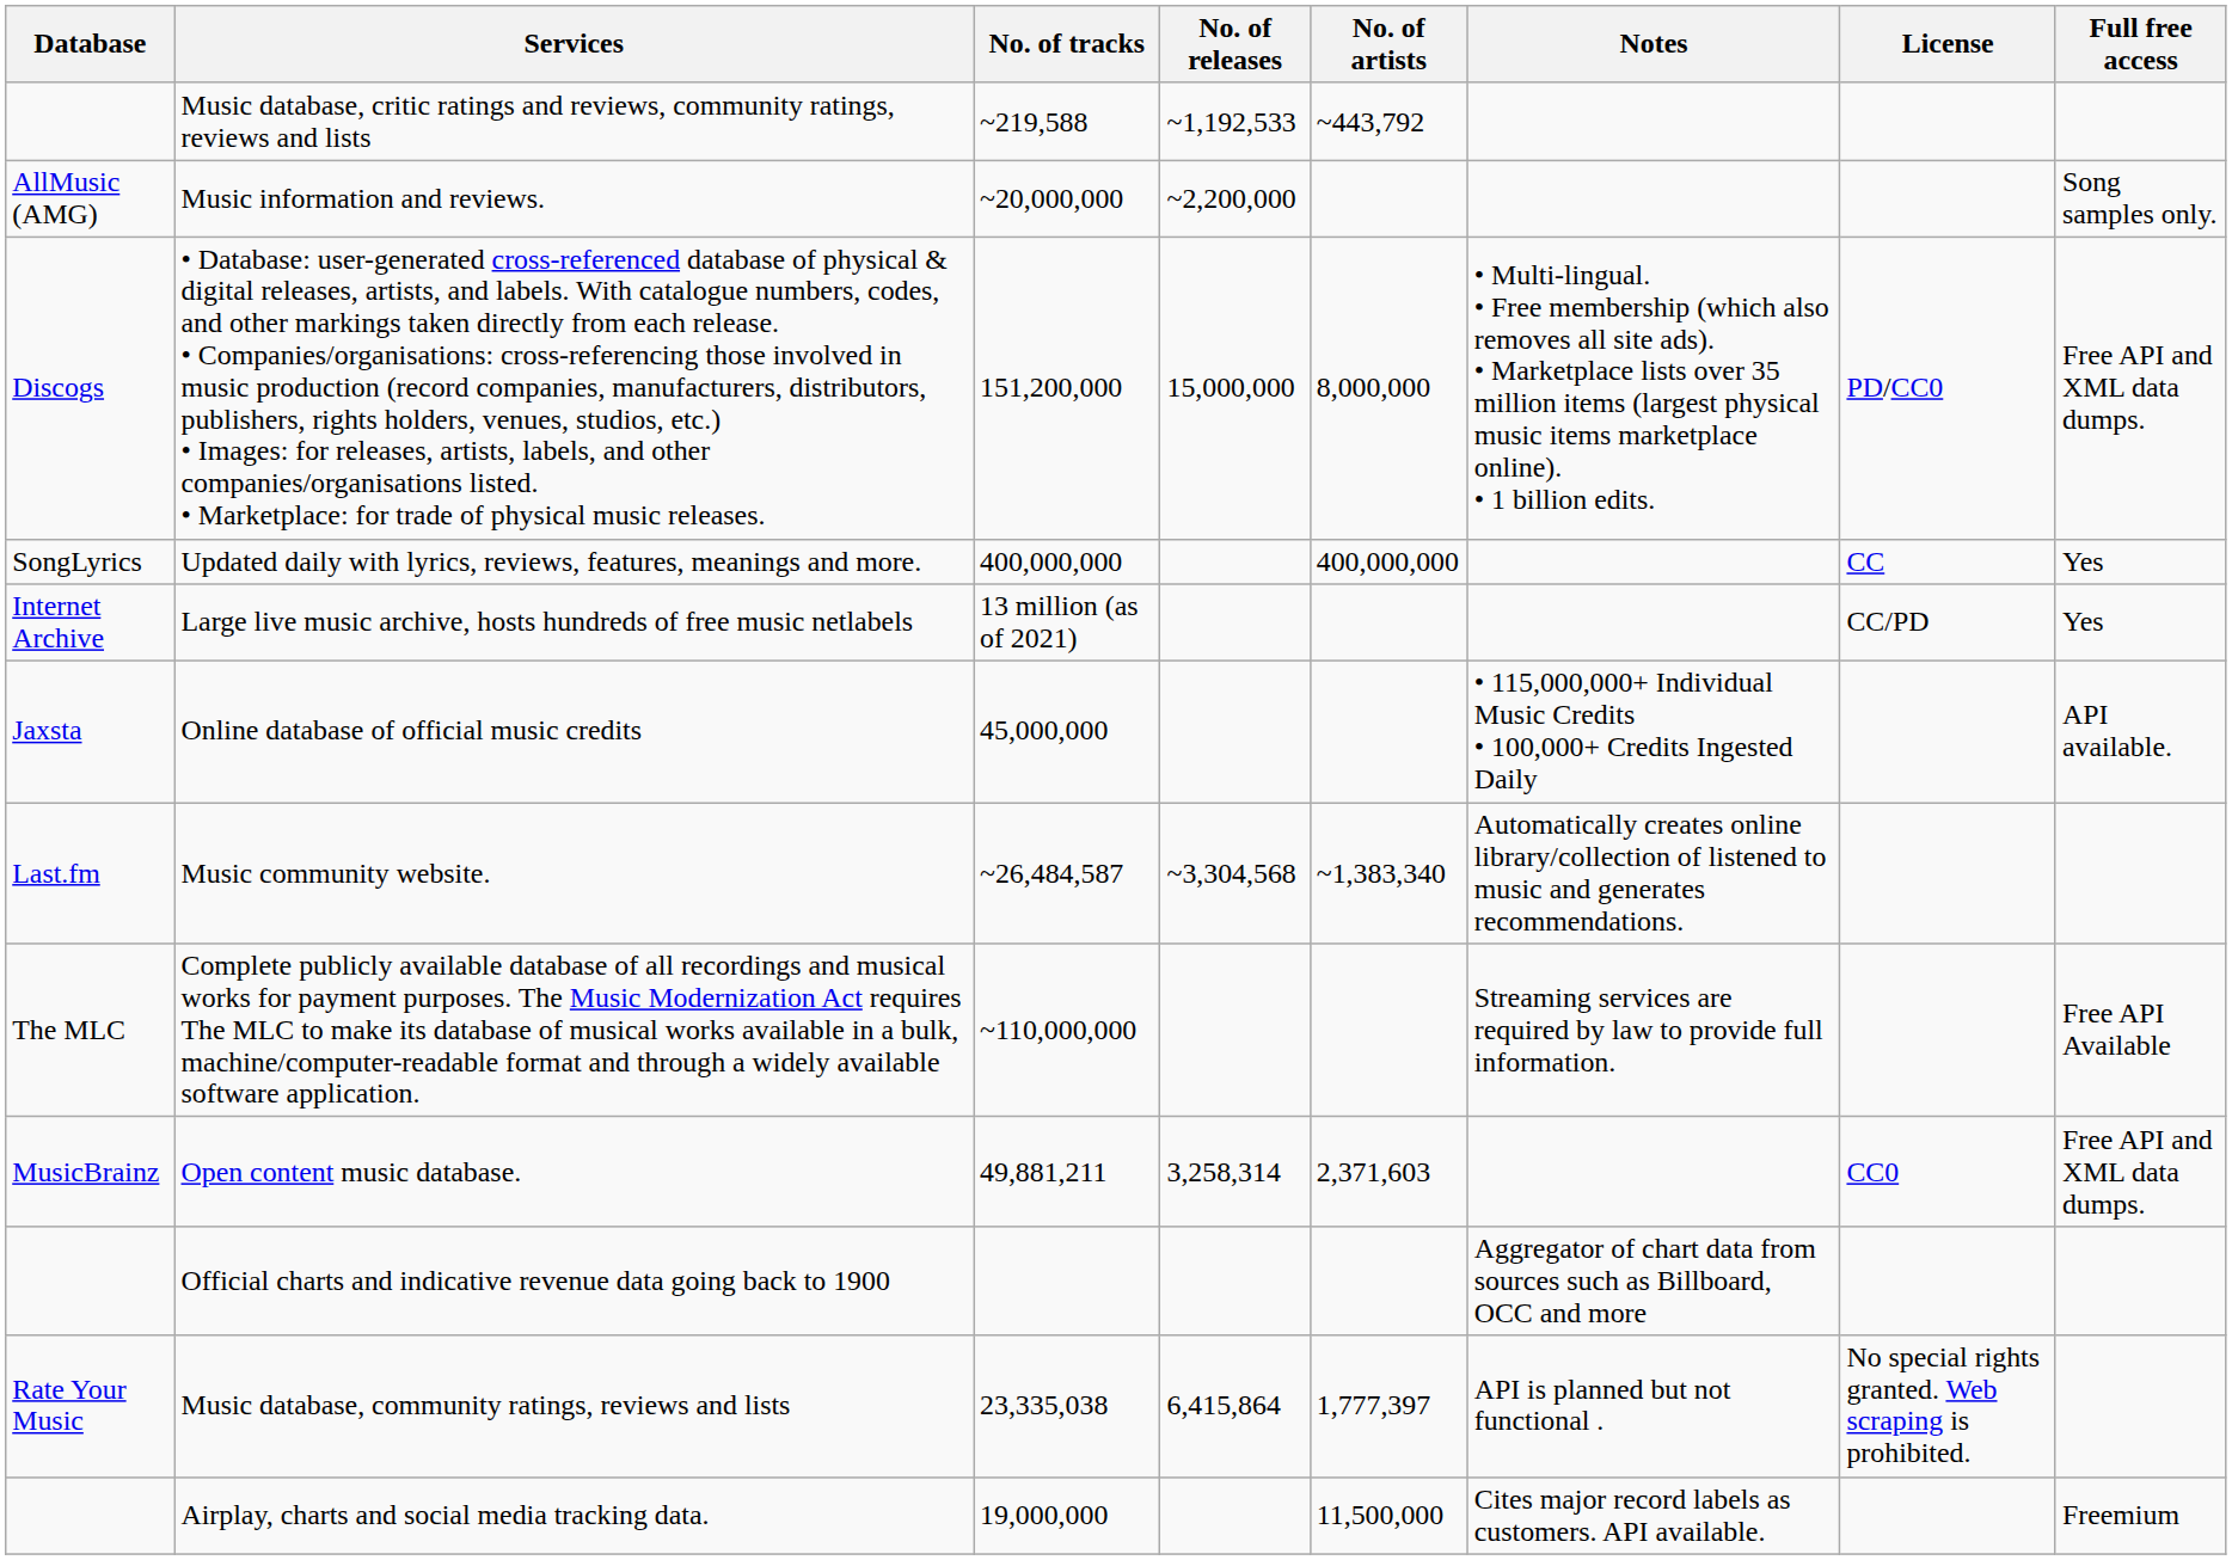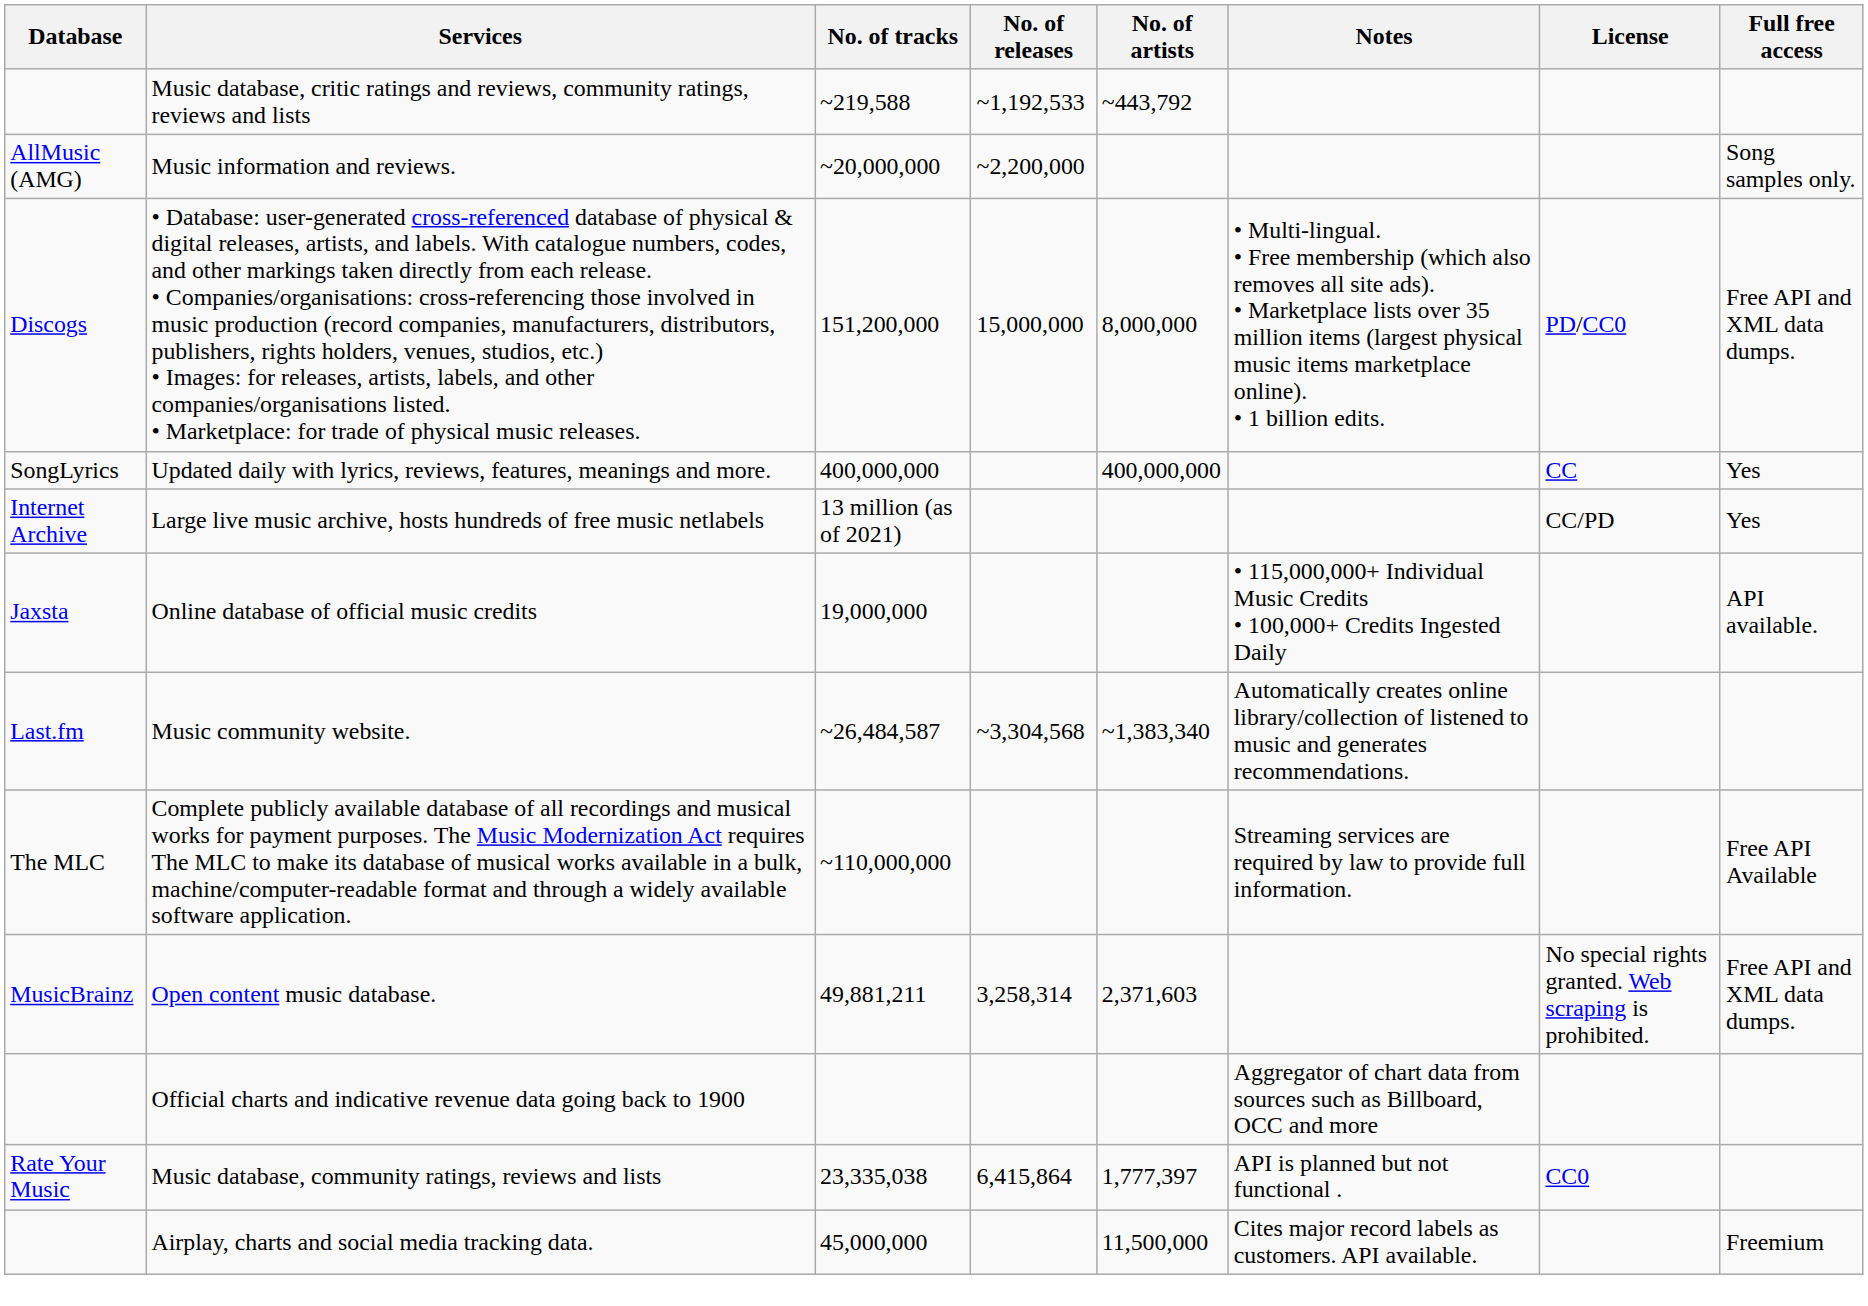Online database of official music credits | No. of tracks: 45,000,000 -> 19,000,000
Open content music database. | License: CC0 -> No special rights granted. Web scraping is prohibited.
Music database, community ratings, reviews and lists | License: No special rights granted. Web scraping is prohibited. -> CC0
Airplay, charts and social media tracking data. | No. of tracks: 19,000,000 -> 45,000,000
